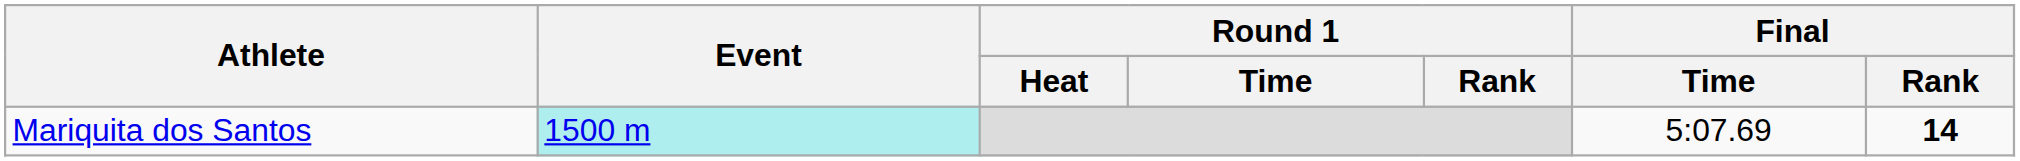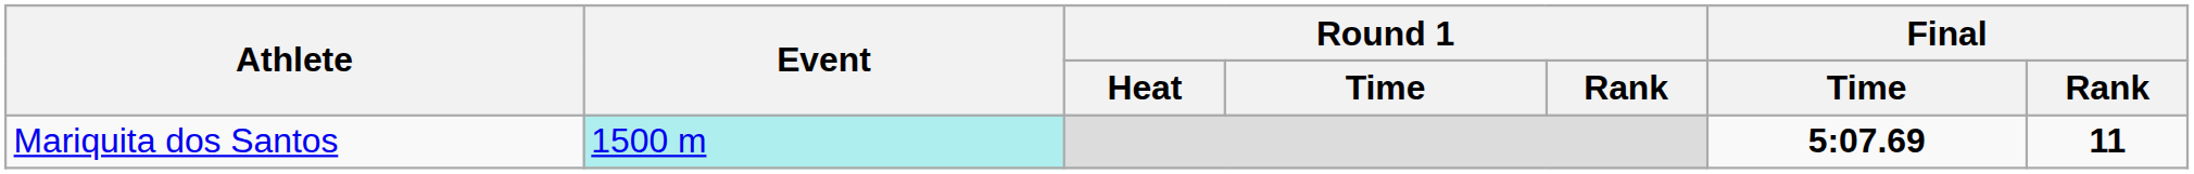Mariquita dos Santos | Final / Time: normal -> bold
Mariquita dos Santos | Final / Rank: 14 -> 11
